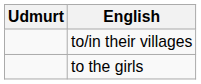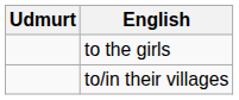rows swapped: to the girls <-> to/in their villages
